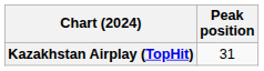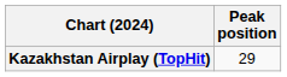Kazakhstan Airplay (TopHit) | Peak position: 31 -> 29
